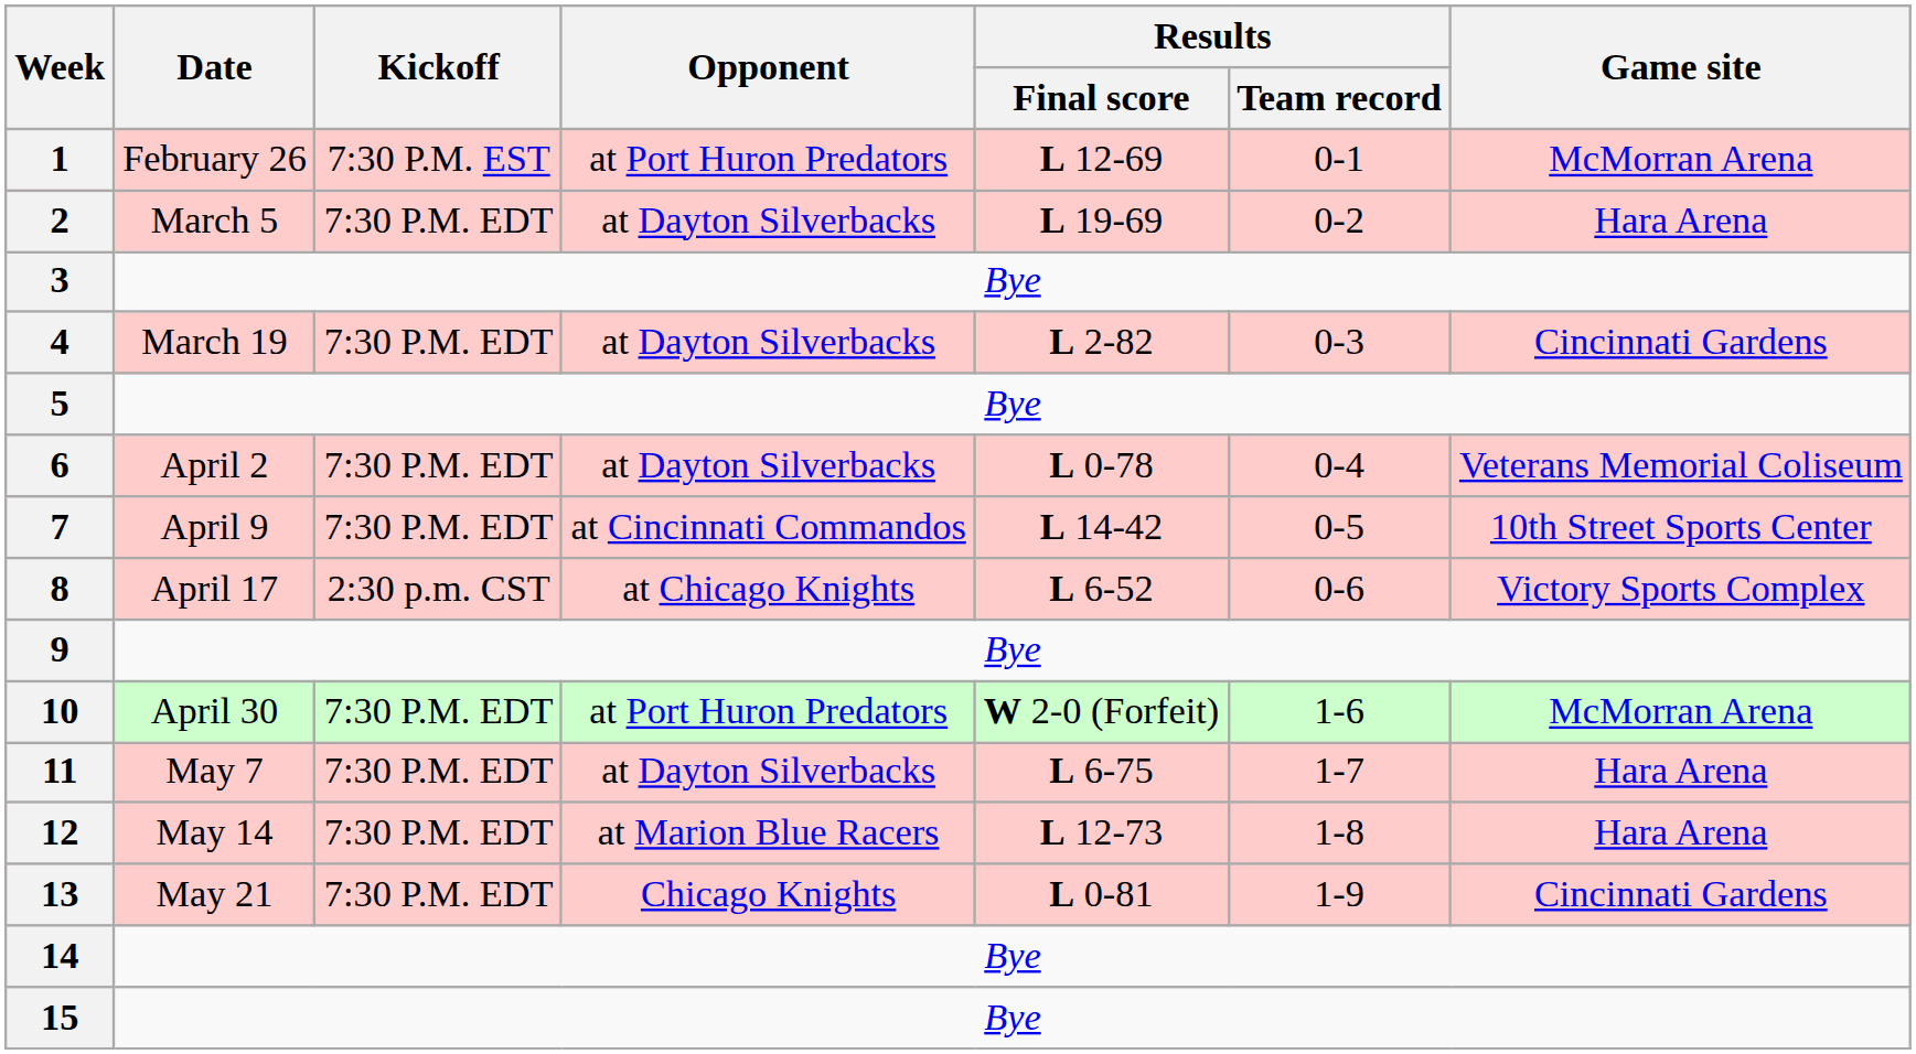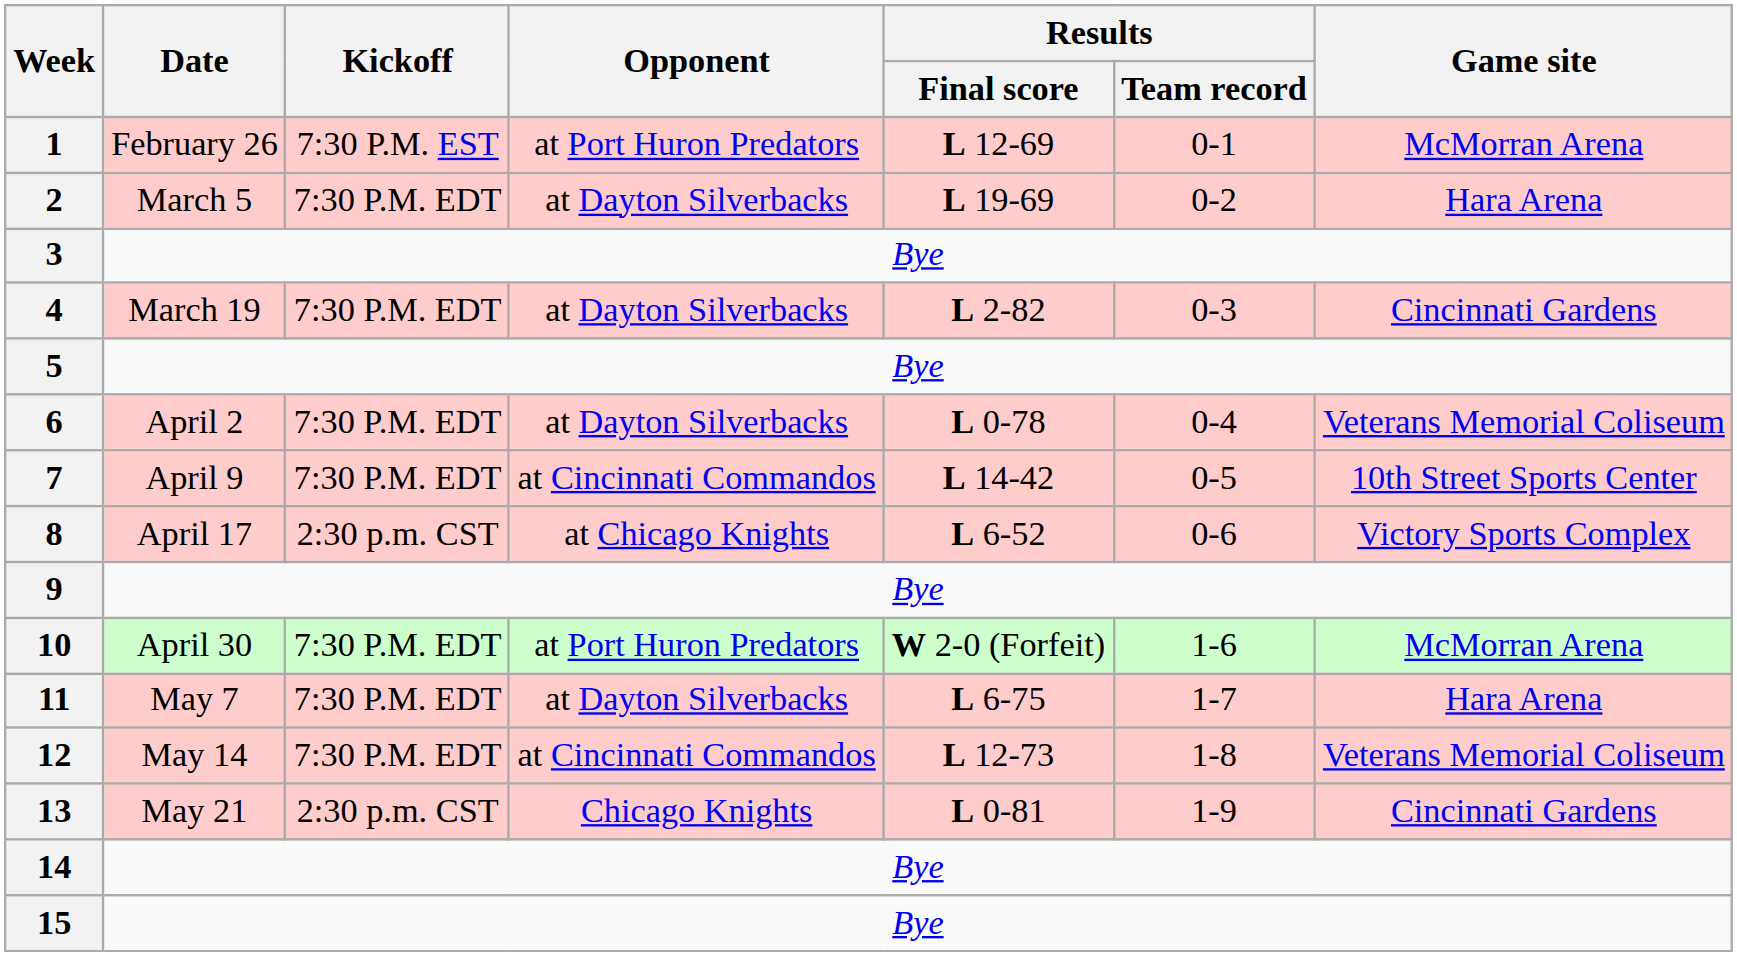12 | Opponent: at Marion Blue Racers -> at Cincinnati Commandos
12 | Game site: Hara Arena -> Veterans Memorial Coliseum
13 | Kickoff: 7:30 P.M. EDT -> 2:30 p.m. CST
